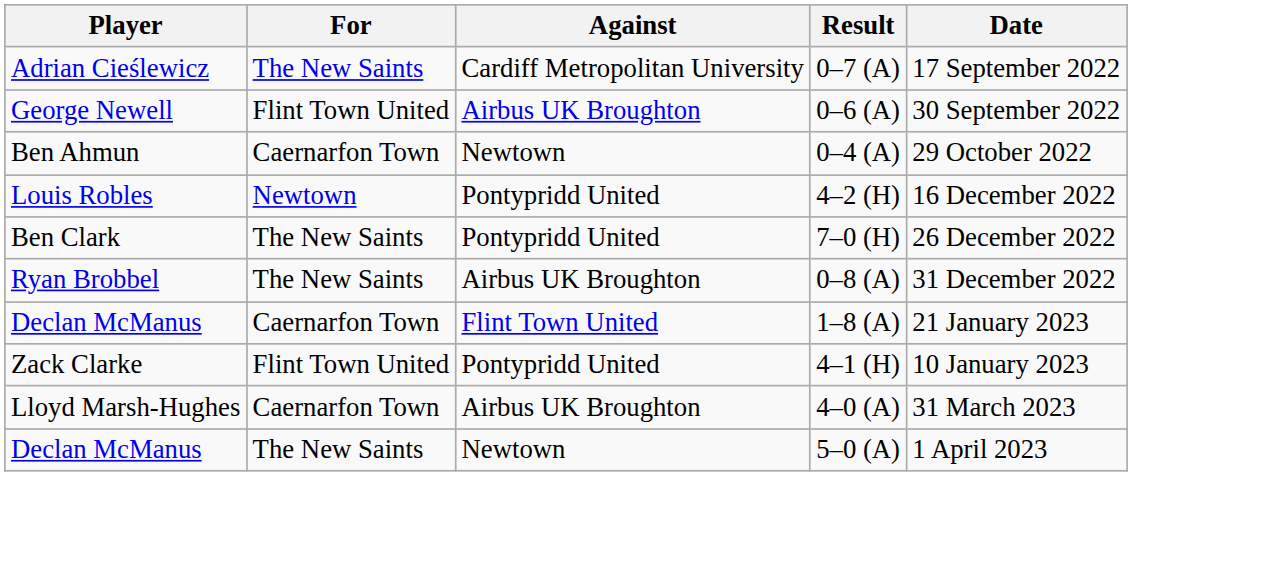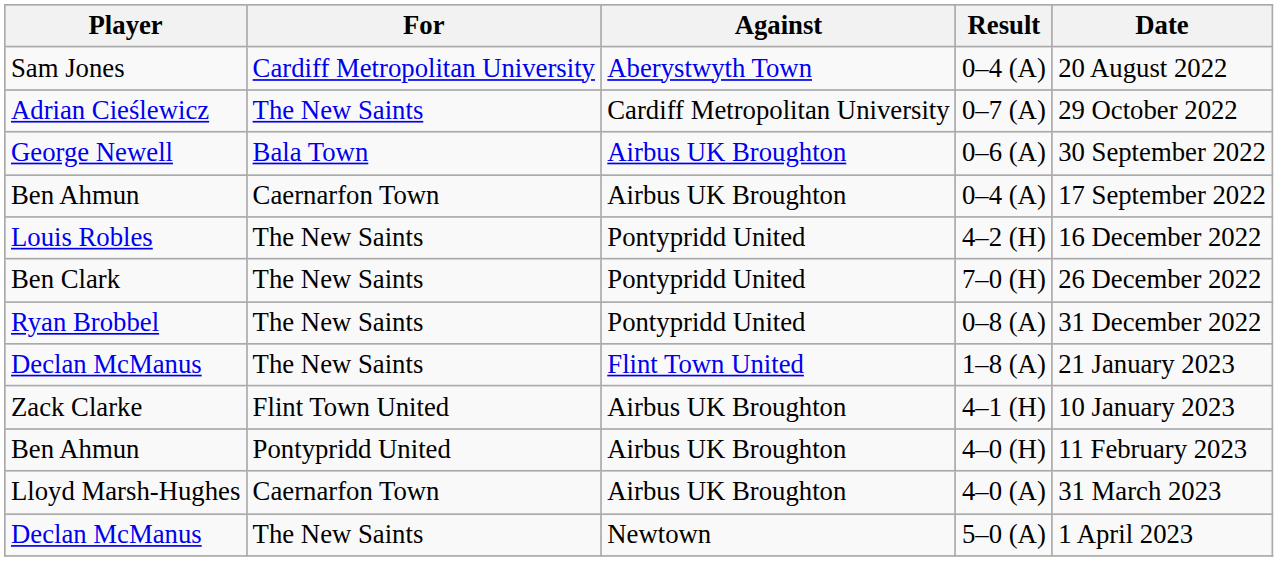+ row: Sam Jones | Cardiff Metropolitan University | Aberystwyth Town | 0–4 (A) | 20 August 2022
0–7 (A) | Date: 17 September 2022 -> 29 October 2022
0–6 (A) | For: Flint Town United -> Bala Town
Ben Ahmun / 0–4 (A) | Against: Newtown -> Airbus UK Broughton
Ben Ahmun / 0–4 (A) | Date: 29 October 2022 -> 17 September 2022
4–2 (H) | For: Newtown -> The New Saints
0–8 (A) | Against: Airbus UK Broughton -> Pontypridd United
1–8 (A) | For: Caernarfon Town -> The New Saints
4–1 (H) | Against: Pontypridd United -> Airbus UK Broughton
+ row: Ben Ahmun | Pontypridd United | Airbus UK Broughton | 4–0 (H) | 11 February 2023
